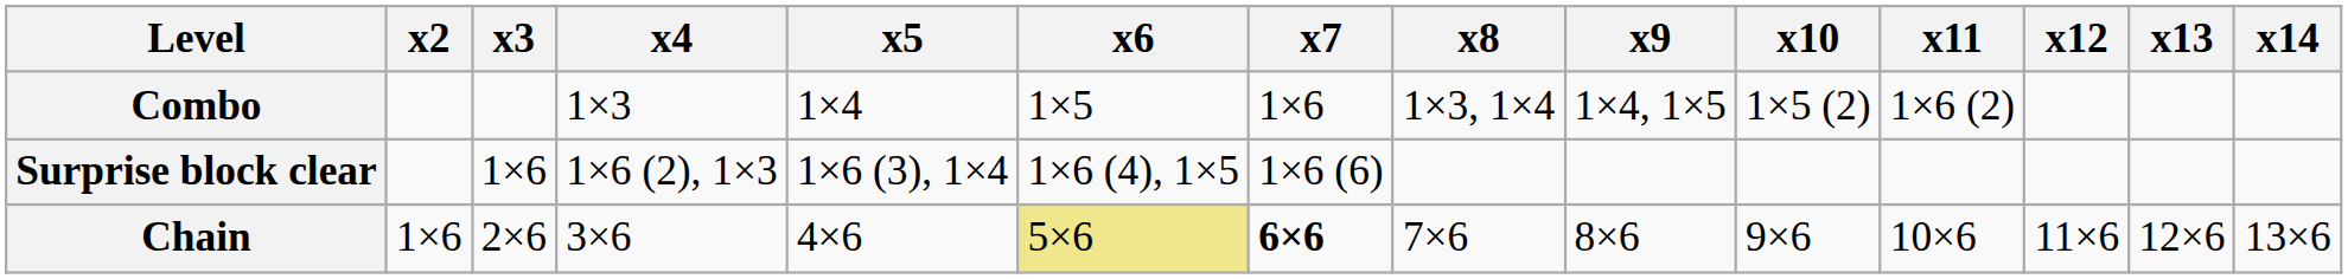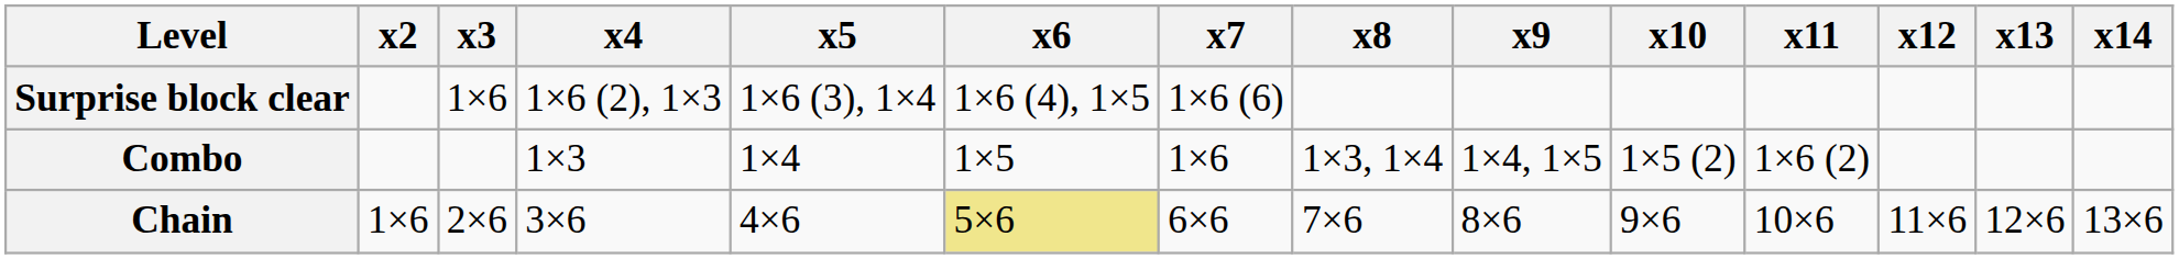rows swapped: Combo <-> Surprise block clear
Chain | x7: bold -> normal
